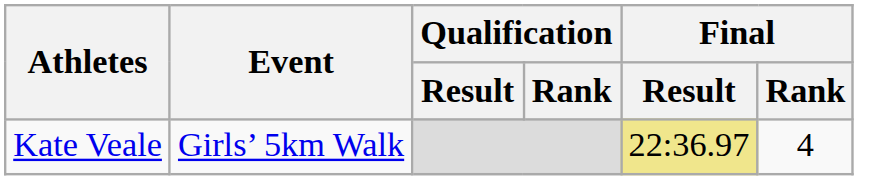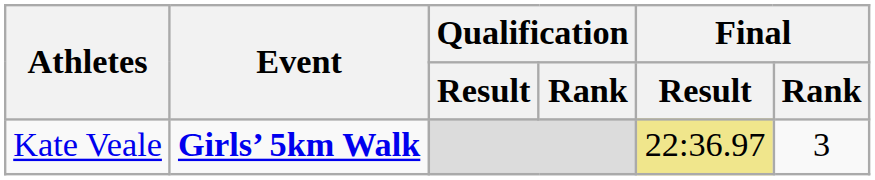Kate Veale | Event: normal -> bold
Kate Veale | Final / Rank: 4 -> 3
